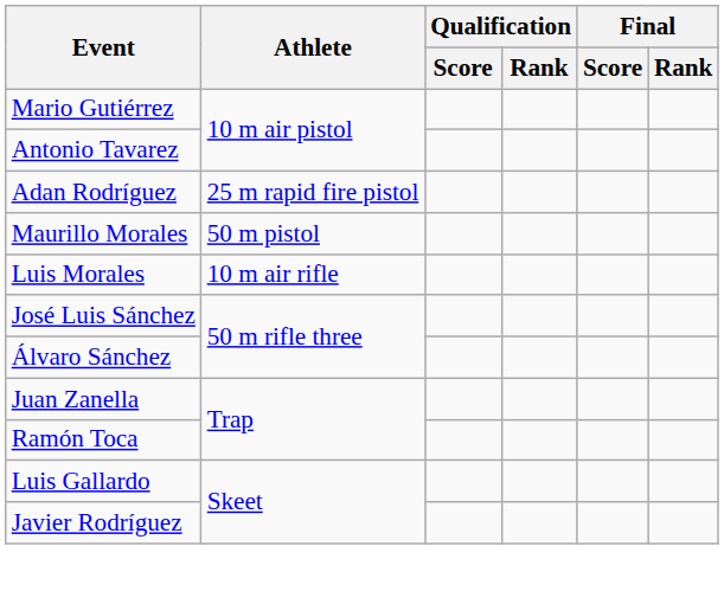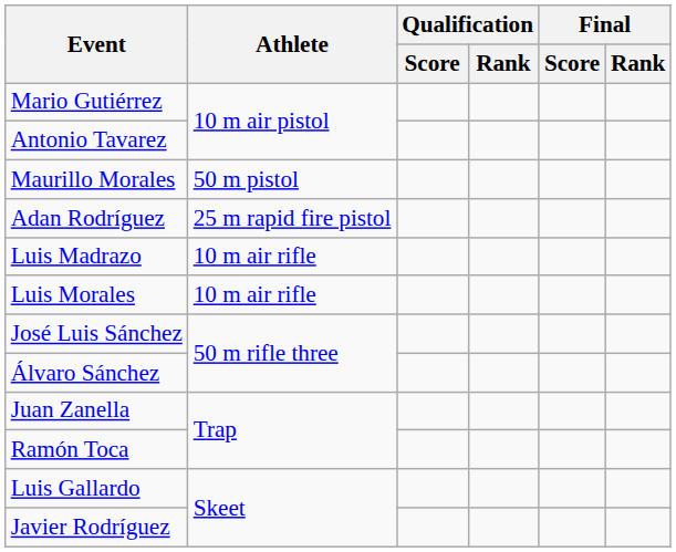rows swapped: Adan Rodríguez <-> Maurillo Morales
+ row: Luis Madrazo | 10 m air rifle
